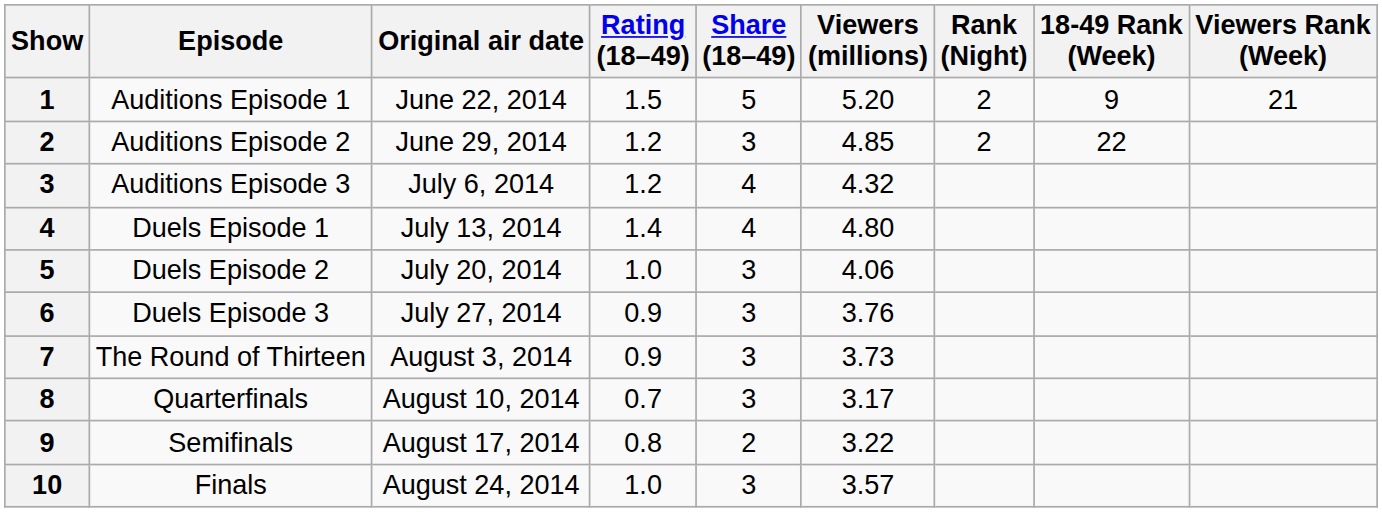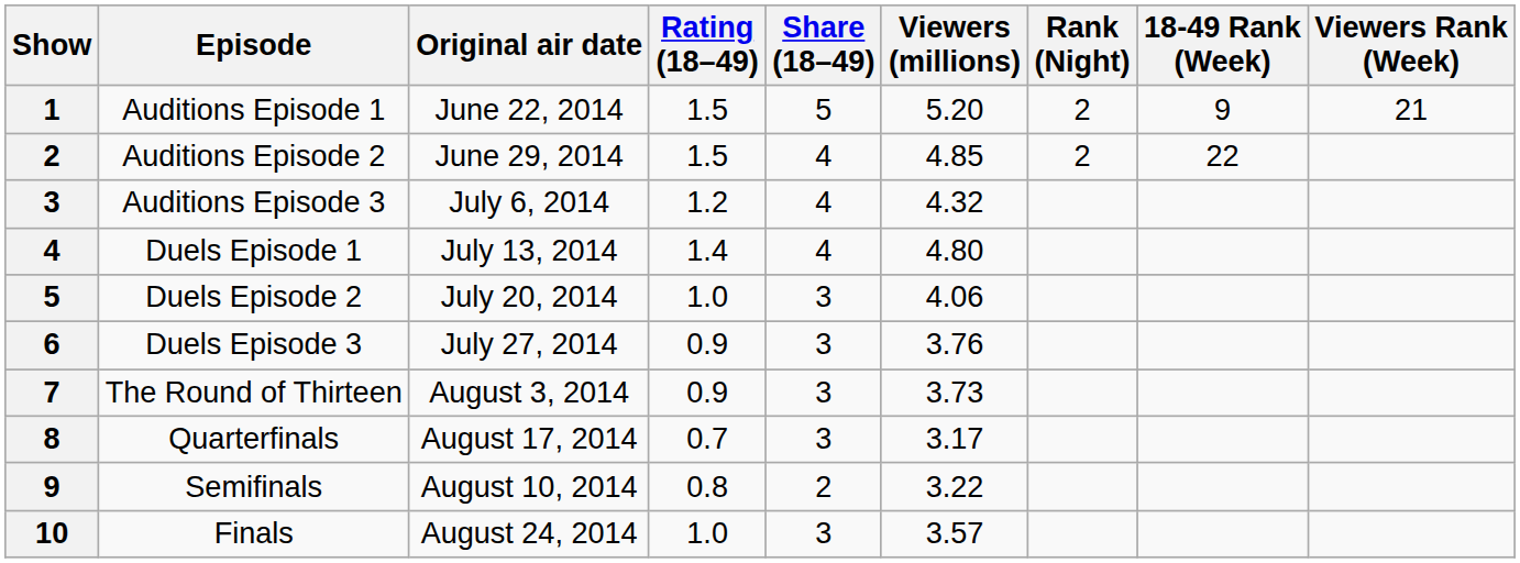Auditions Episode 2 | Rating (18–49): 1.2 -> 1.5
Auditions Episode 2 | Share (18–49): 3 -> 4
Quarterfinals | Original air date: August 10, 2014 -> August 17, 2014
Semifinals | Original air date: August 17, 2014 -> August 10, 2014
